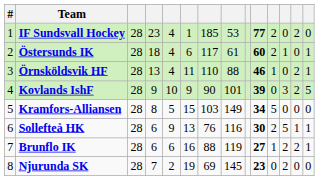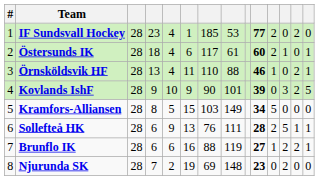Sollefteå HK | column 8: 116 -> 111
Sollefteå HK | column 10: 30 -> 28
Njurunda SK | column 8: 145 -> 148
